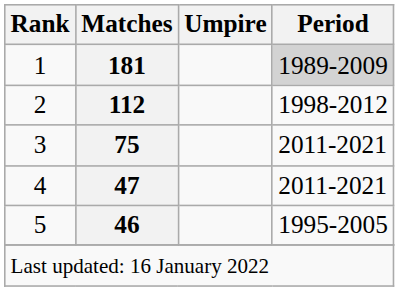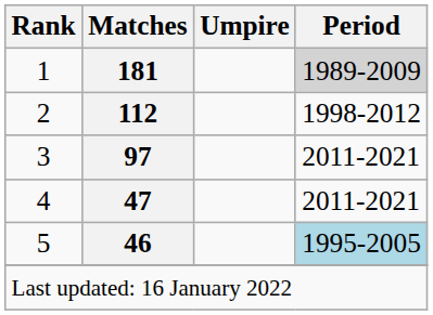3 | Matches: 75 -> 97
5 | Period: no background -> lightblue background
